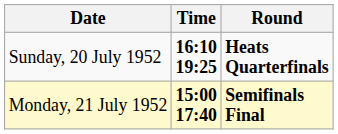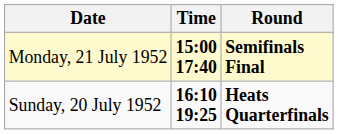rows swapped: Sunday, 20 July 1952 <-> Monday, 21 July 1952
